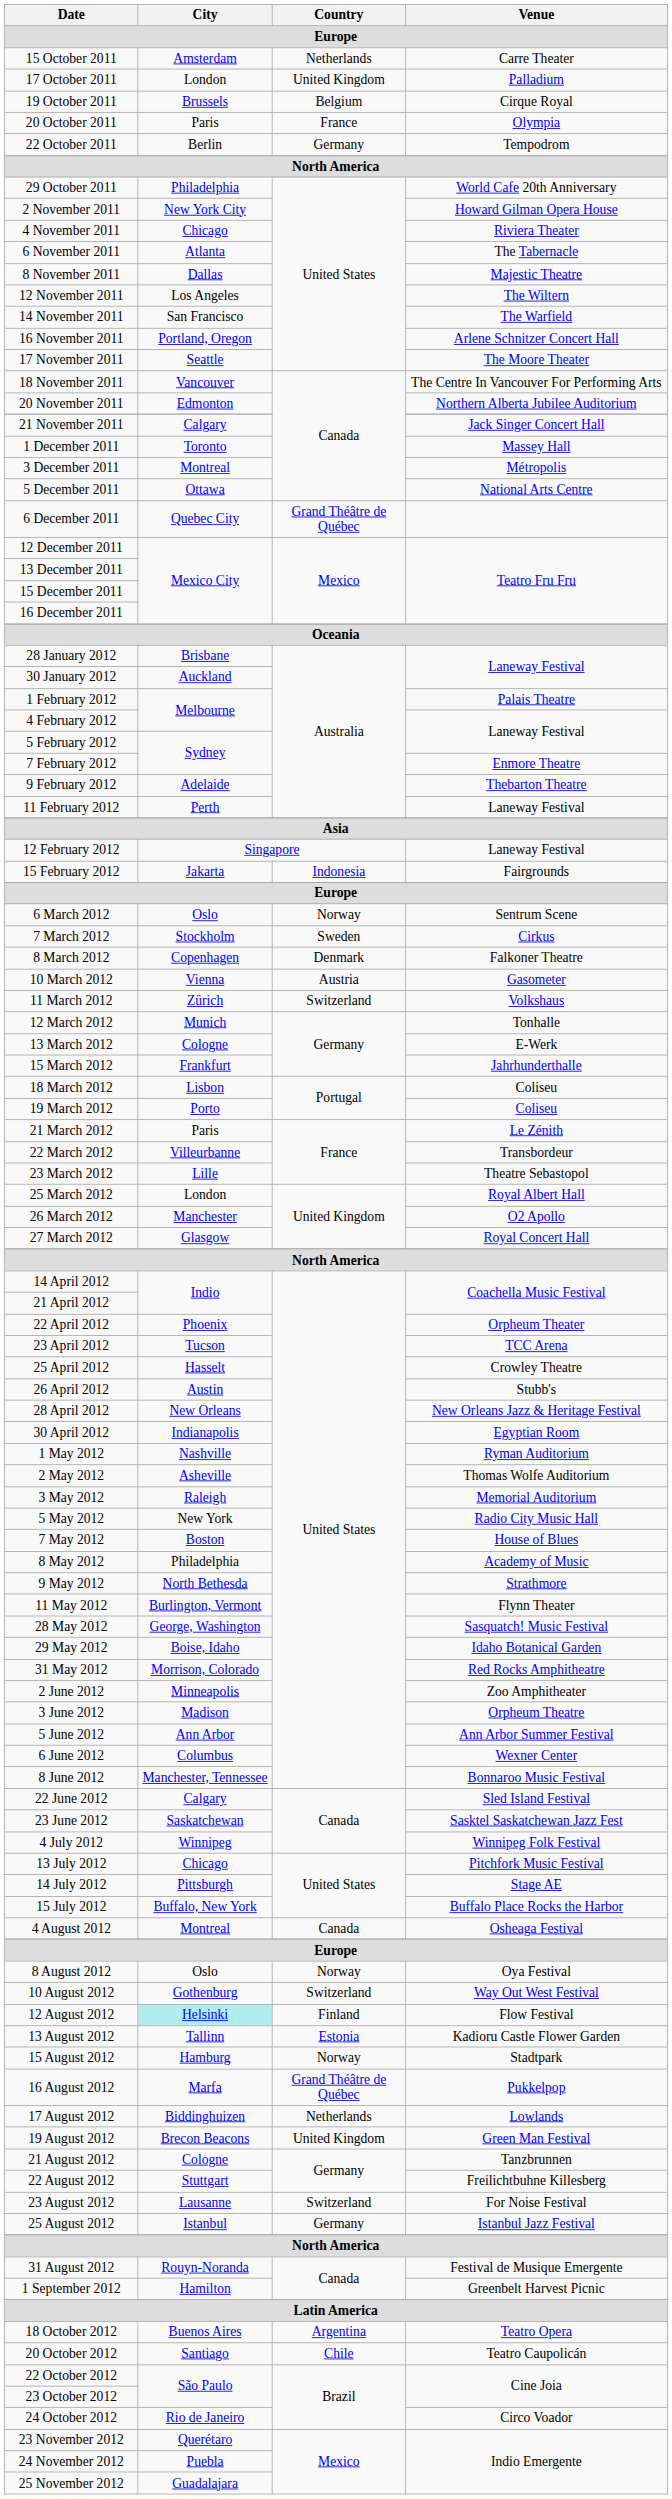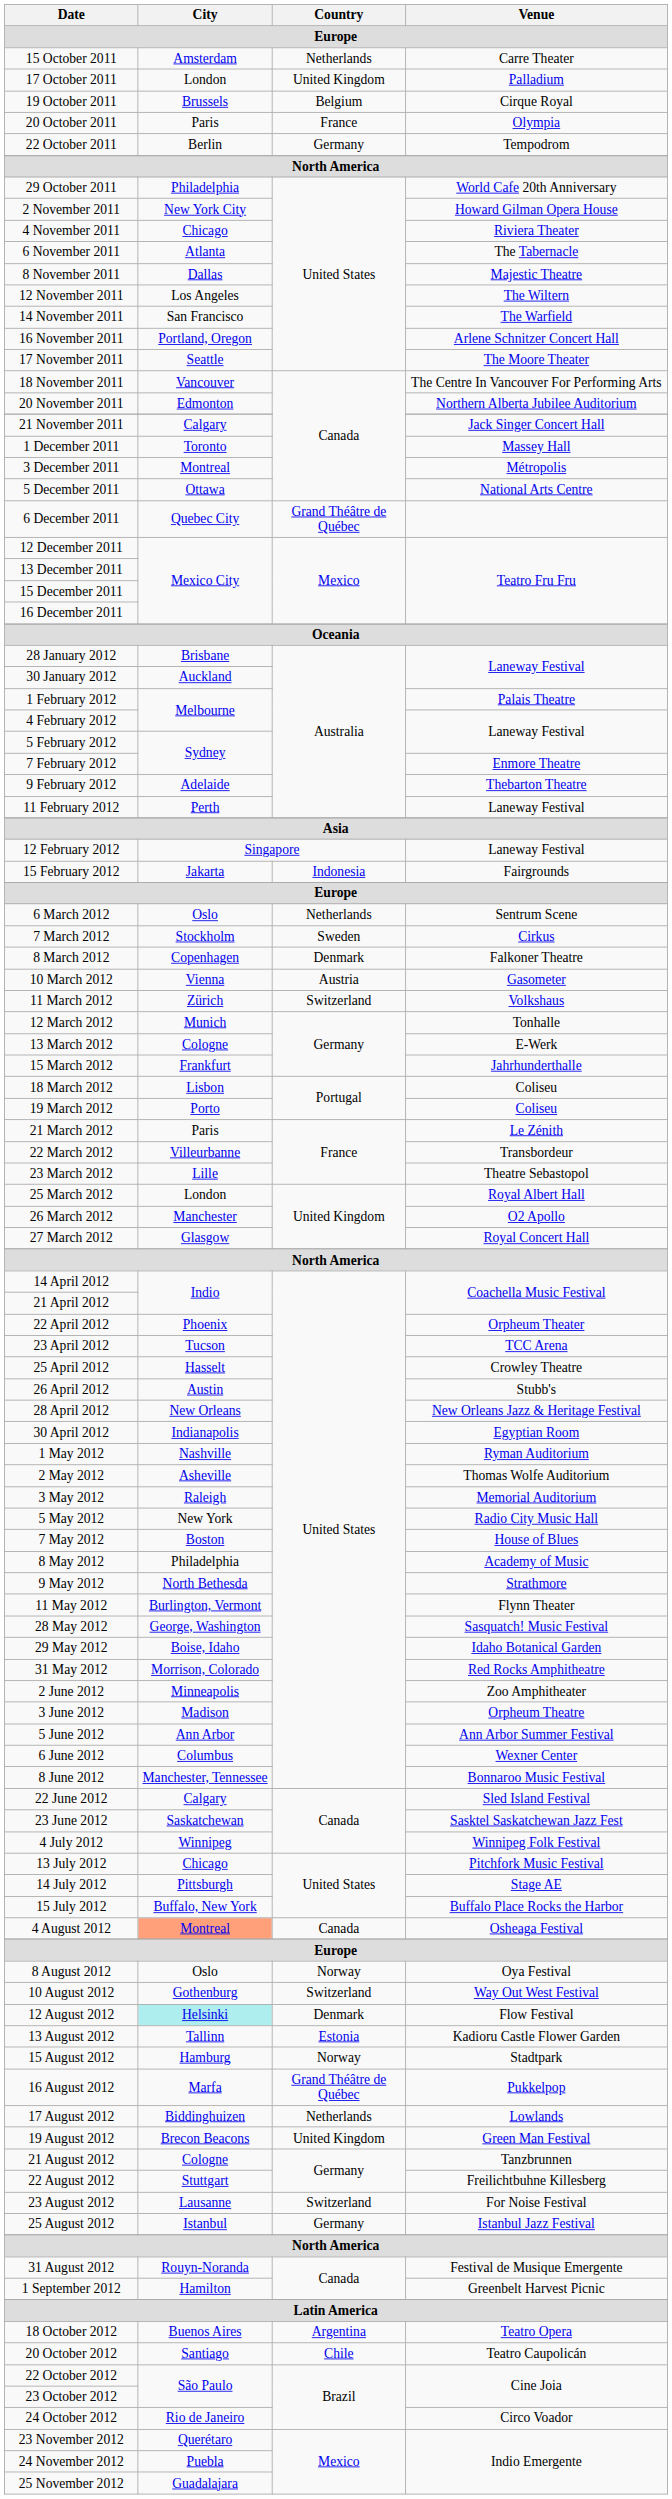6 March 2012 | Country: Norway -> Netherlands
4 August 2012 | City: no background -> lightsalmon background
12 August 2012 | Country: Finland -> Denmark
